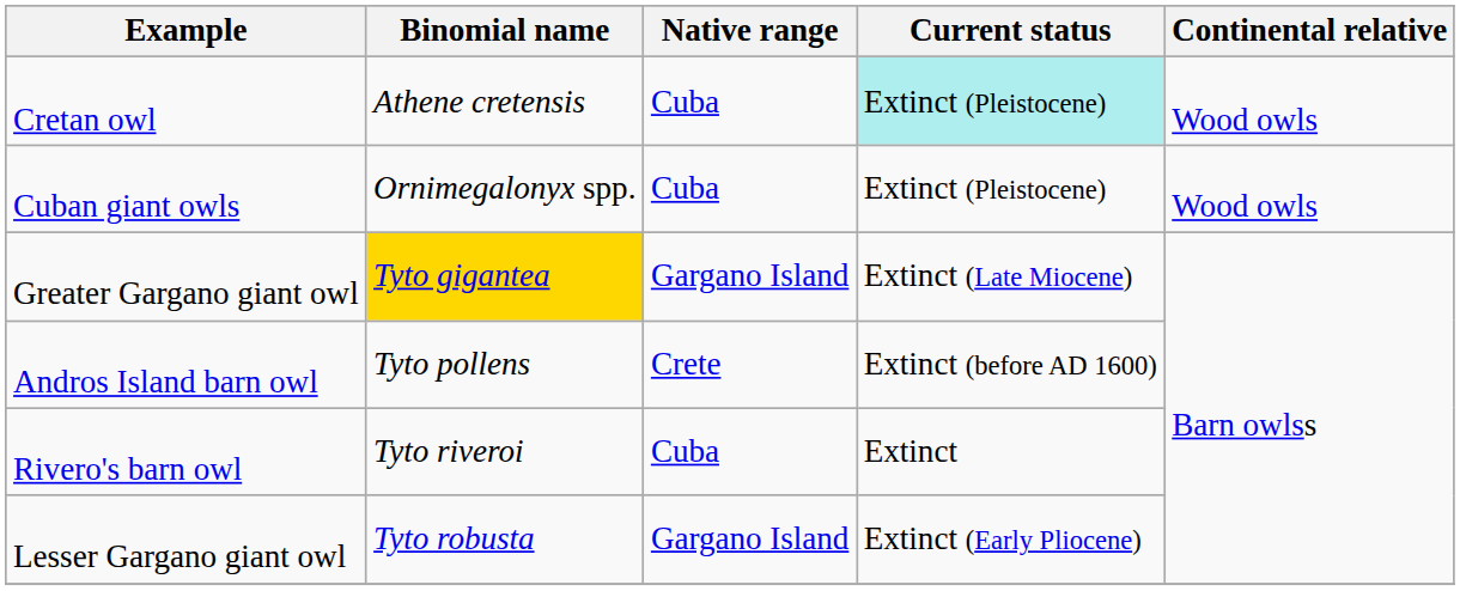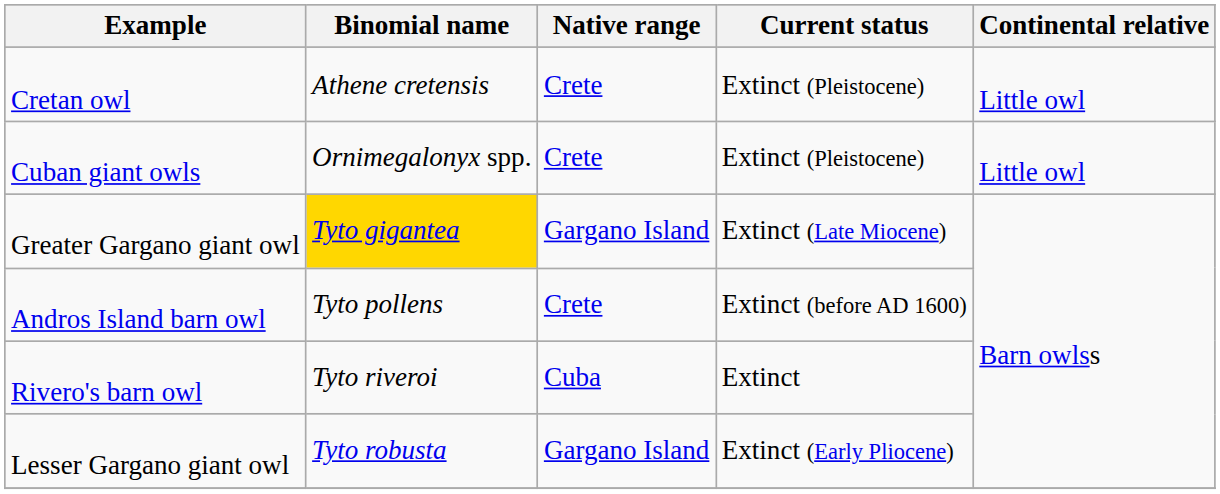Cretan owl | Native range: Cuba -> Crete
Cretan owl | Current status: paleturquoise background -> no background
Cretan owl | Continental relative: Wood owls -> Little owl
Cuban giant owls | Native range: Cuba -> Crete
Cuban giant owls | Continental relative: Wood owls -> Little owl
